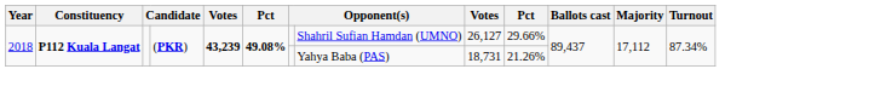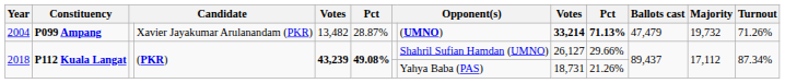+ row: 2004 | P099 Ampang | Xavier Jayakumar Arulanandam (PKR) | 13,482 | 28.87% | (UMNO) | 33,214 | 71.13% | 47,479 | 19,732 | 71.26%
